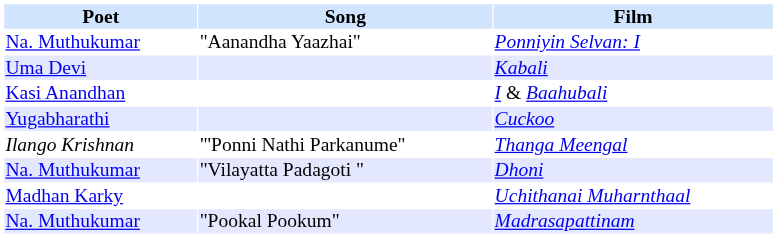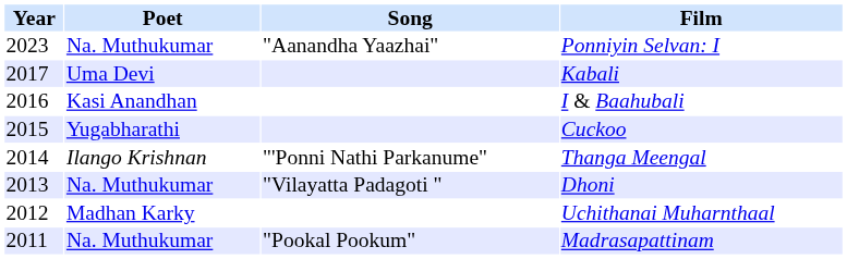+ column: Year | 2023 | 2017 | 2016 | 2015 | 2014 | 2013 | 2012 | 2011
